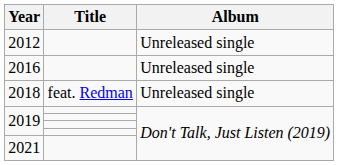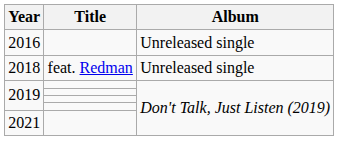- row: 2012 | Unreleased single
